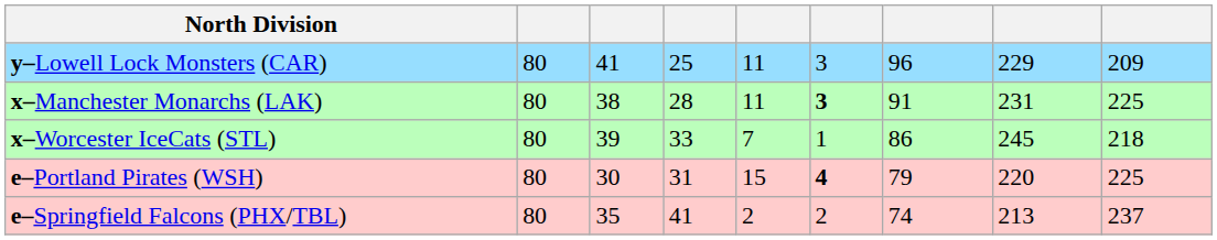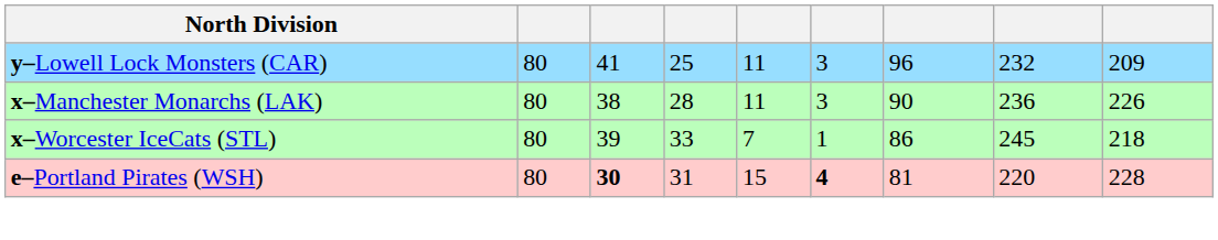y–Lowell Lock Monsters (CAR) | column 8: 229 -> 232
x–Manchester Monarchs (LAK) | column 6: bold -> normal
x–Manchester Monarchs (LAK) | column 7: 91 -> 90
x–Manchester Monarchs (LAK) | column 8: 231 -> 236
x–Manchester Monarchs (LAK) | column 9: 225 -> 226
e–Portland Pirates (WSH) | column 3: normal -> bold
e–Portland Pirates (WSH) | column 7: 79 -> 81
e–Portland Pirates (WSH) | column 9: 225 -> 228
- row: e–Springfield Falcons (PHX/TBL) | 80 | 35 | 41 | 2 | 2 | 74 | 213 | 237
